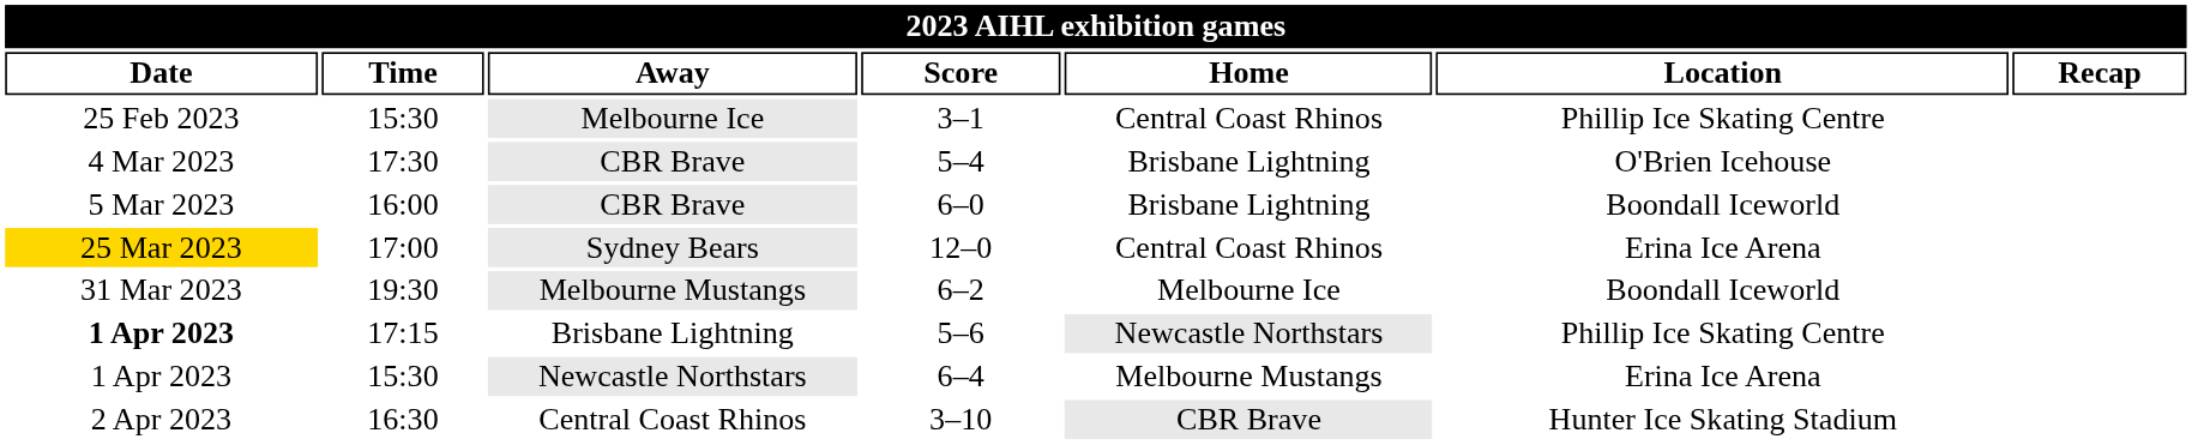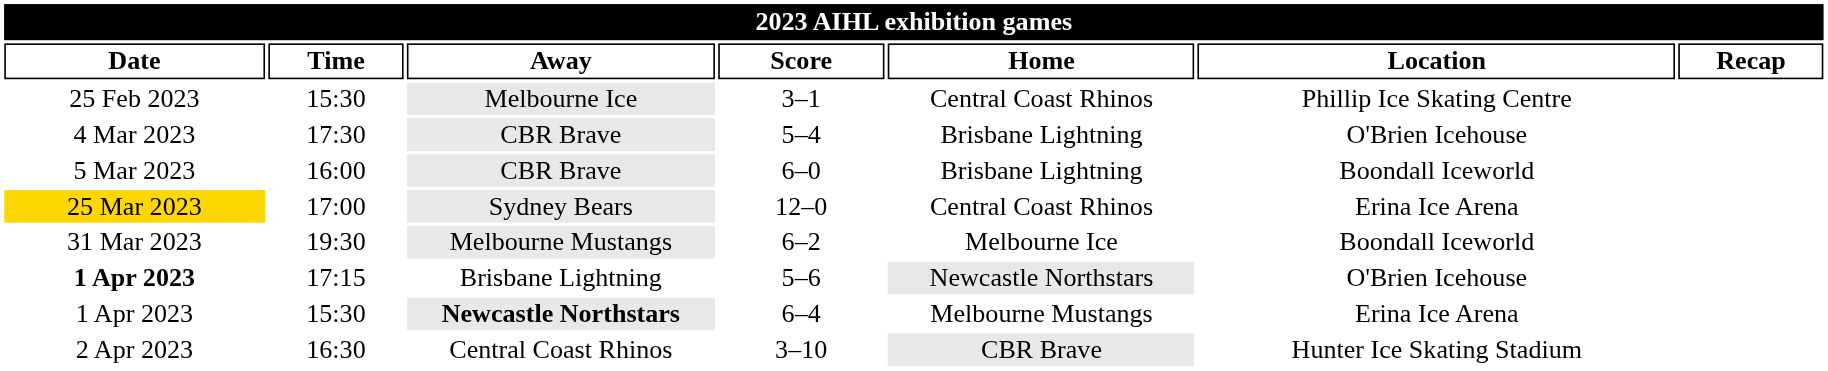5–6 | Location: Phillip Ice Skating Centre -> O'Brien Icehouse
6–4 | Away: normal -> bold
